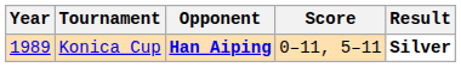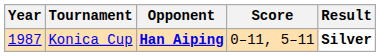Konica Cup | Year: 1989 -> 1987
